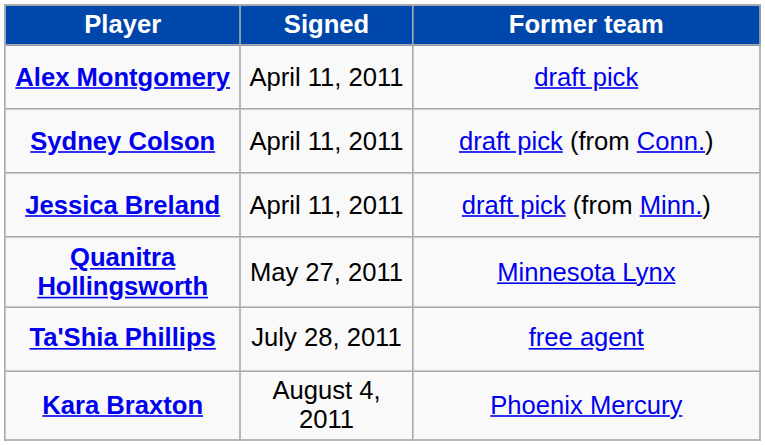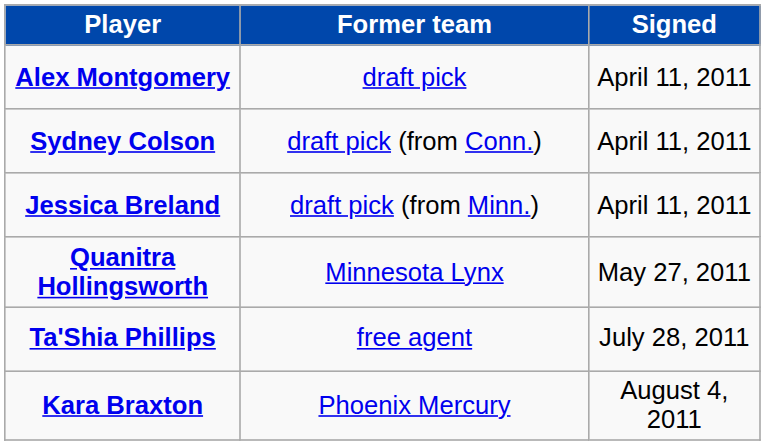columns swapped: Signed <-> Former team
